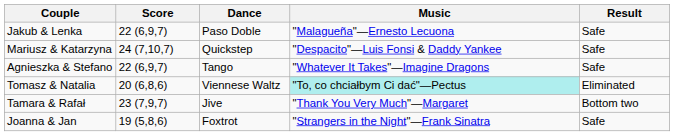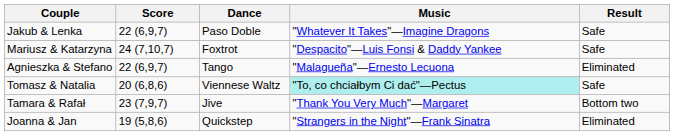Jakub & Lenka | Music: "Malagueña"—Ernesto Lecuona -> "Whatever It Takes"—Imagine Dragons
Mariusz & Katarzyna | Dance: Quickstep -> Foxtrot
Agnieszka & Stefano | Music: "Whatever It Takes"—Imagine Dragons -> "Malagueña"—Ernesto Lecuona
Agnieszka & Stefano | Result: Safe -> Eliminated
Tomasz & Natalia | Result: Eliminated -> Safe
Joanna & Jan | Dance: Foxtrot -> Quickstep
Joanna & Jan | Result: Safe -> Eliminated
